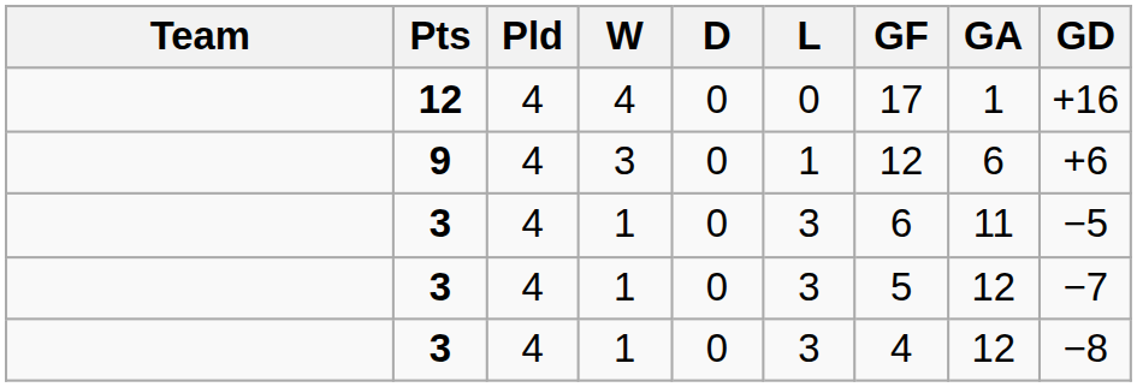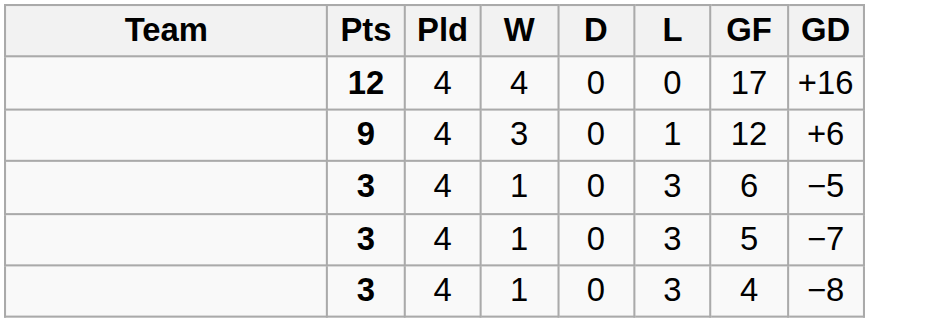- column: GA | 1 | 6 | 11 | 12 | 12
